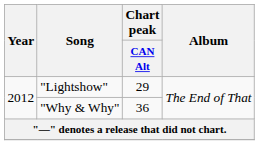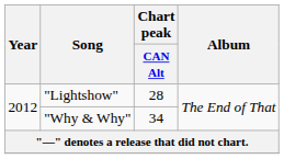"Lightshow" | Chart peak / CAN Alt: 29 -> 28
"Why & Why" | Chart peak / CAN Alt: 36 -> 34
